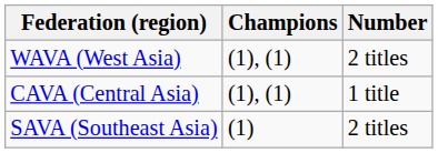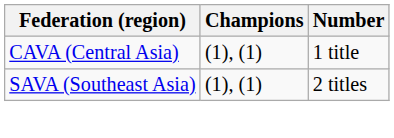- row: WAVA (West Asia) | (1), (1) | 2 titles
SAVA (Southeast Asia) | Champions: (1) -> (1), (1)
